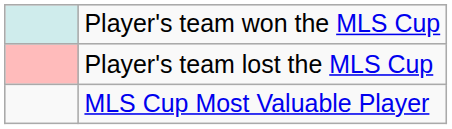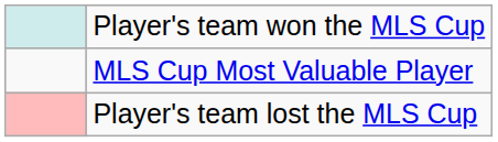rows swapped: Player's team lost the MLS Cup <-> MLS Cup Most Valuable Player
